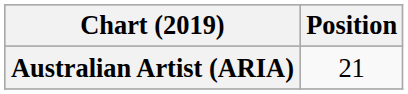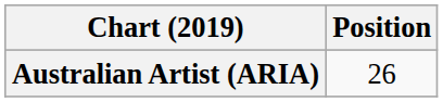Australian Artist (ARIA) | Position: 21 -> 26
